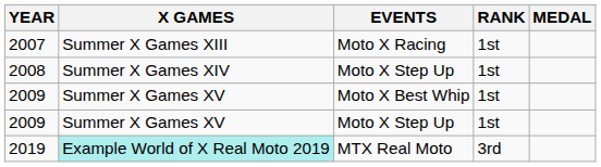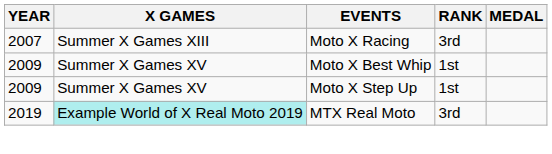2007 | RANK: 1st -> 3rd
- row: 2008 | Summer X Games XIV | Moto X Step Up | 1st
